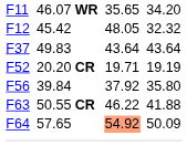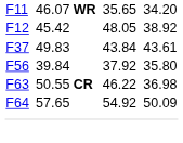F12 | column 7: 32.32 -> 38.92
F37 | column 5: 43.64 -> 43.84
F37 | column 7: 43.64 -> 43.61
- row: F52 | 20.20 CR | 19.71 | 19.19
F63 | column 7: 41.88 -> 36.98
F64 | column 5: lightsalmon background -> no background
